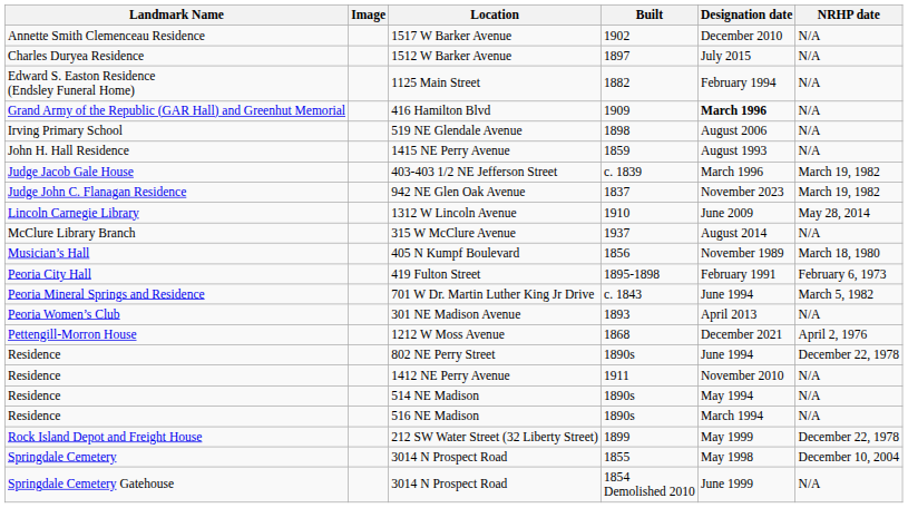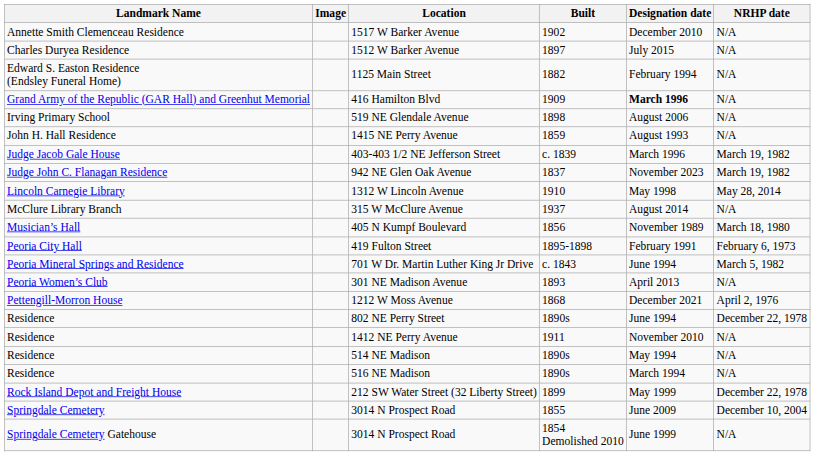1312 W Lincoln Avenue | Designation date: June 2009 -> May 1998
3014 N Prospect Road / 1855 | Designation date: May 1998 -> June 2009
